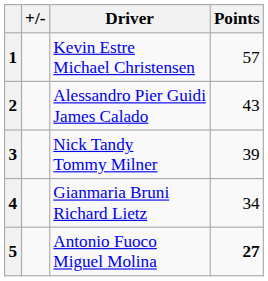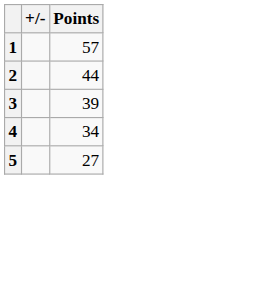- column: Driver | Kevin Estre Michael Christensen | Alessandro Pier Guidi James Calado | Nick Tandy Tommy Milner | Gianmaria Bruni Richard Lietz | Antonio Fuoco Miguel Molina
2 | Points: 43 -> 44
5 | Points: bold -> normal
